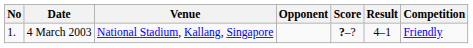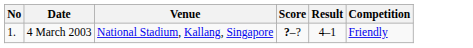- column: Opponent
